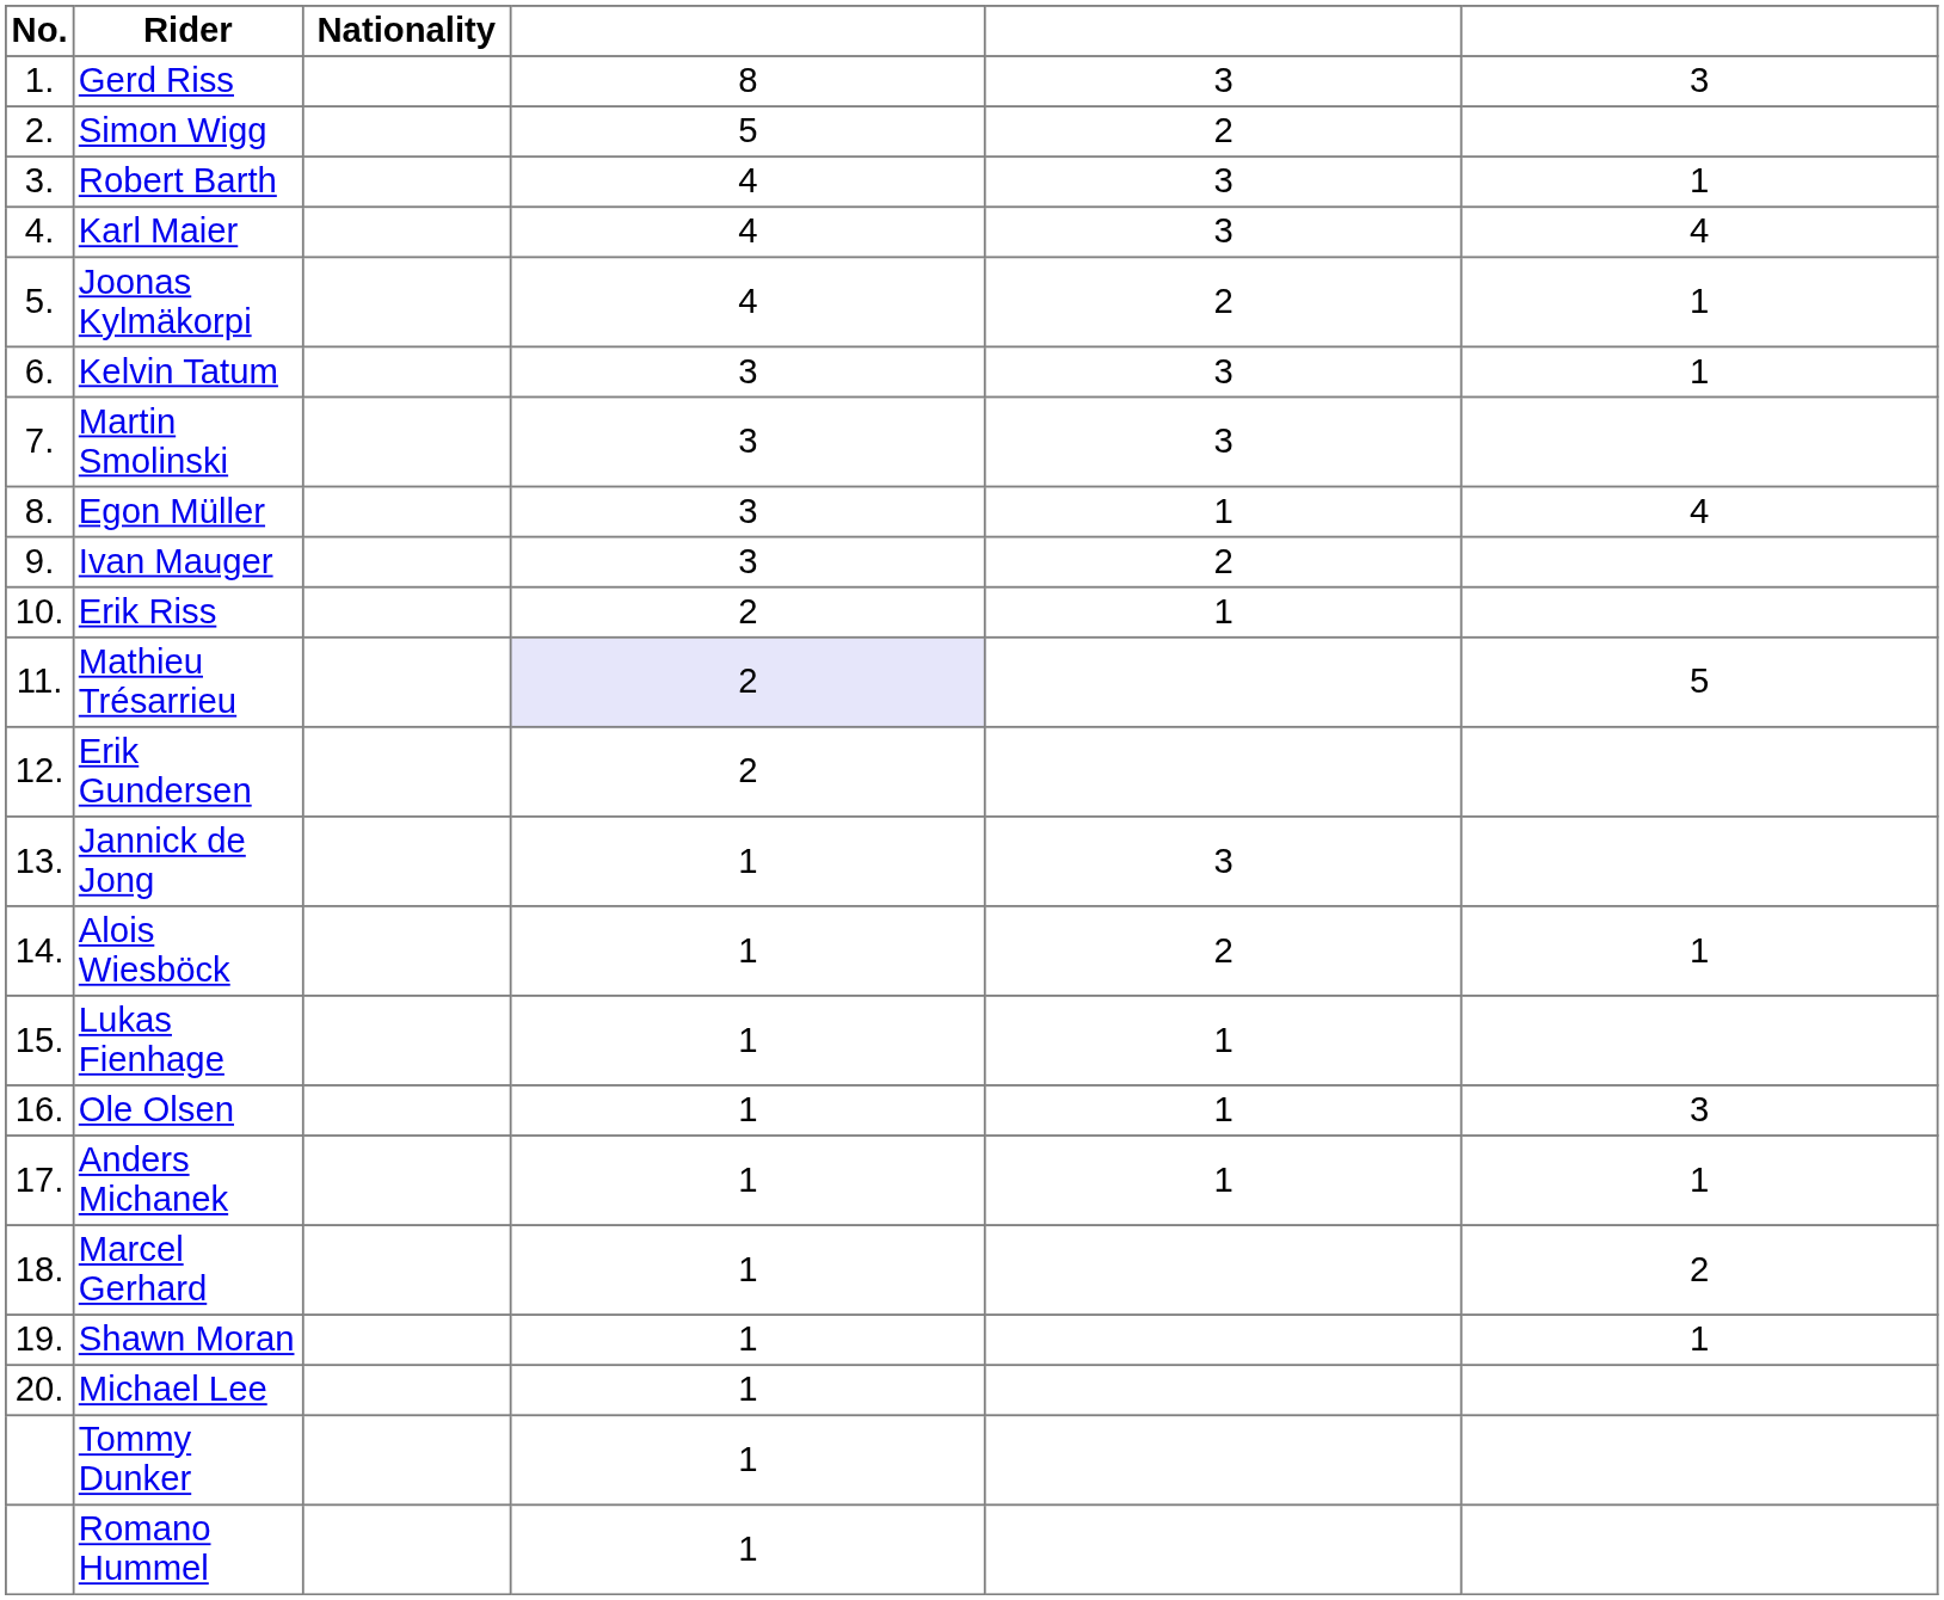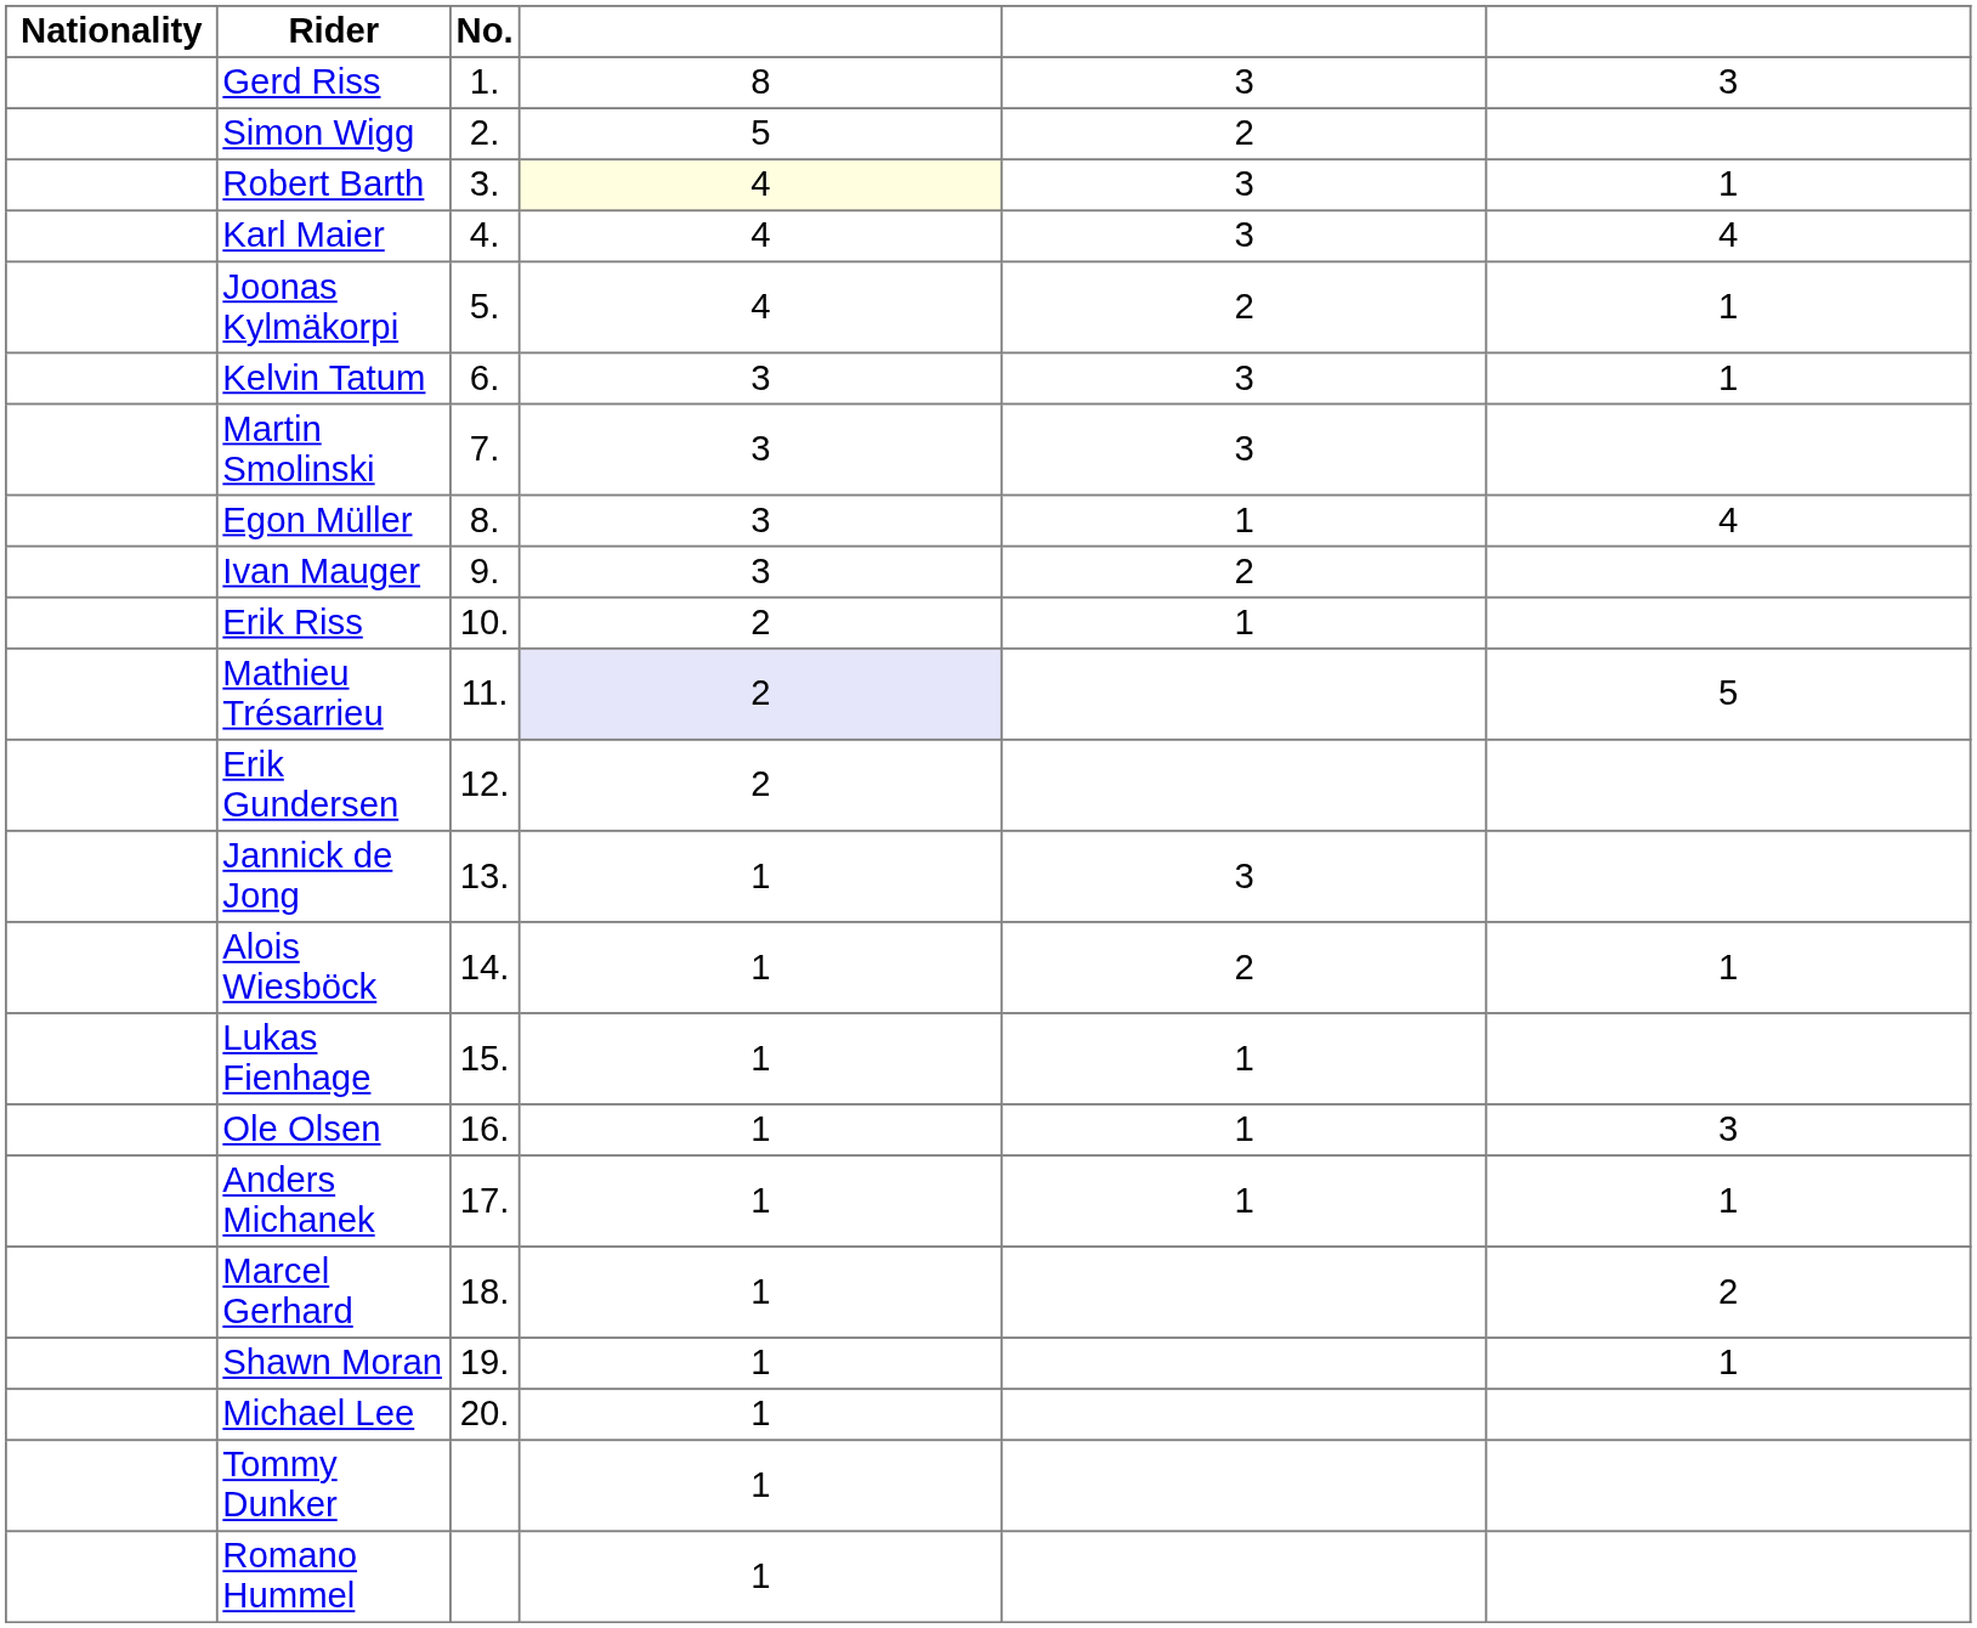columns swapped: No. <-> Nationality
Robert Barth | column 4: no background -> lightyellow background
